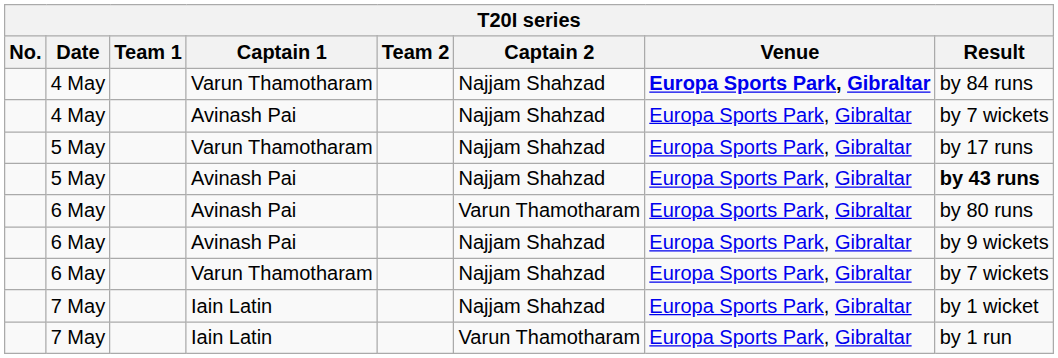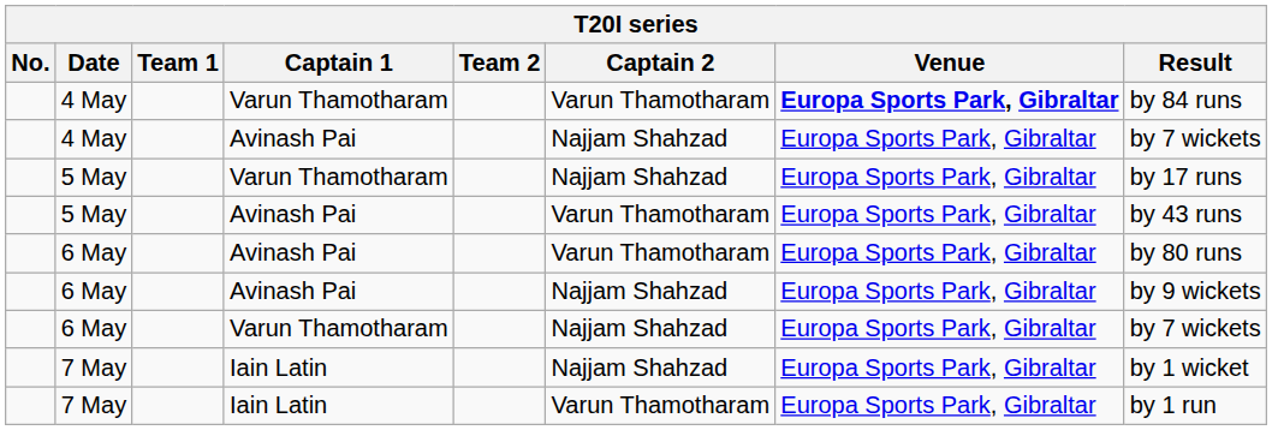4 May / Varun Thamotharam | Captain 2: Najjam Shahzad -> Varun Thamotharam
5 May / Avinash Pai | Captain 2: Najjam Shahzad -> Varun Thamotharam
5 May / Avinash Pai | Result: bold -> normal
